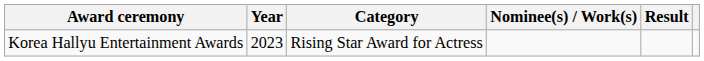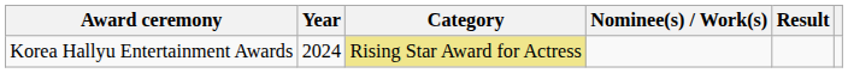Korea Hallyu Entertainment Awards | Year: 2023 -> 2024
Korea Hallyu Entertainment Awards | Category: no background -> khaki background
